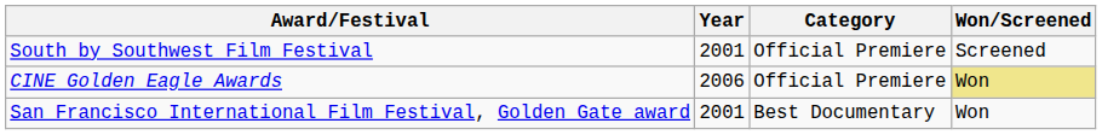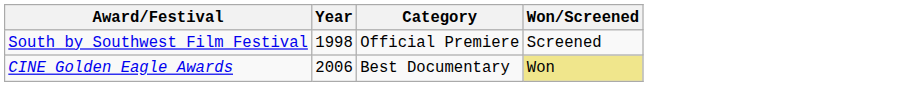South by Southwest Film Festival | Year: 2001 -> 1998
CINE Golden Eagle Awards | Category: Official Premiere -> Best Documentary
- row: San Francisco International Film Festival, Golden Gate award | 2001 | Best Documentary | Won
